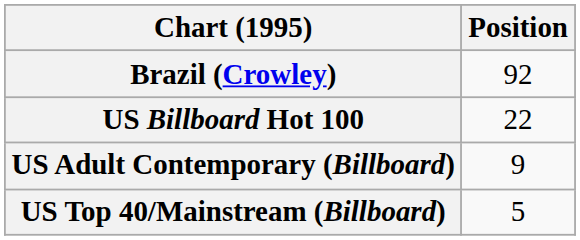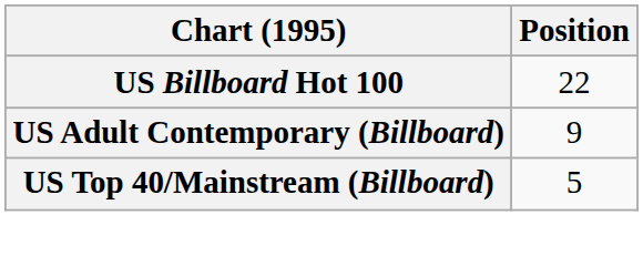- row: Brazil (Crowley) | 92
